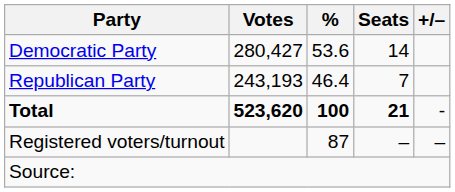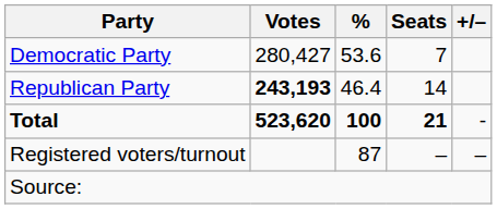Democratic Party | Seats: 14 -> 7
Republican Party | Votes: normal -> bold
Republican Party | Seats: 7 -> 14
